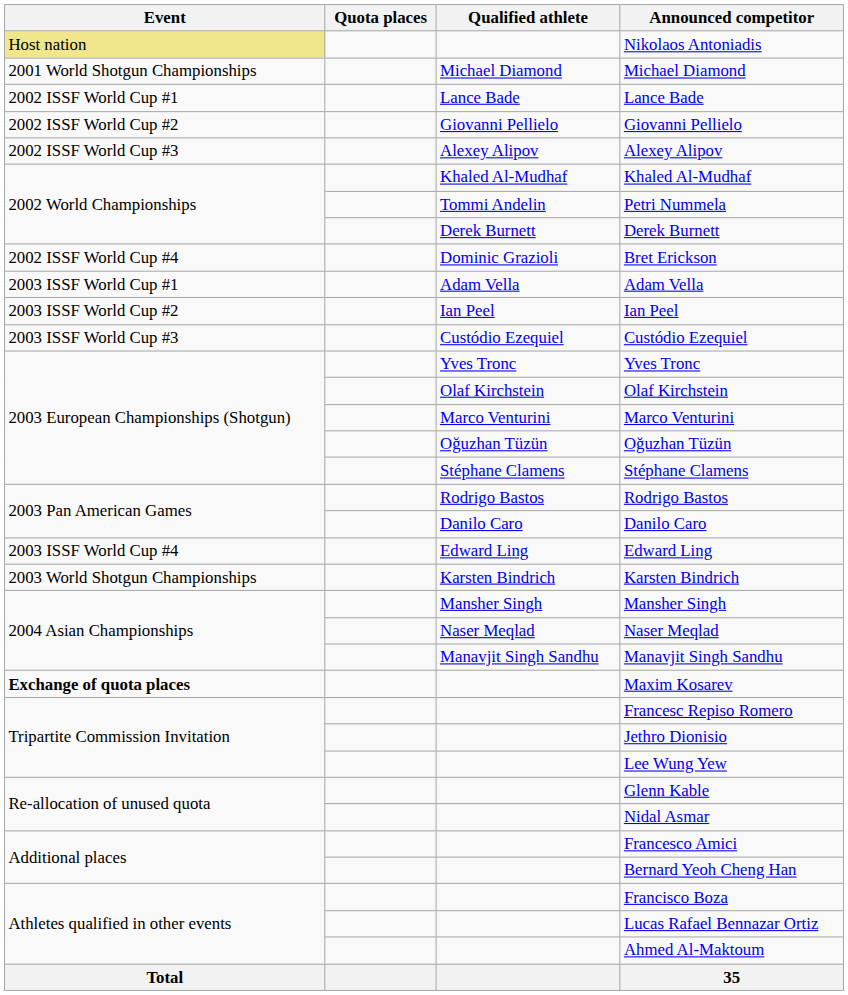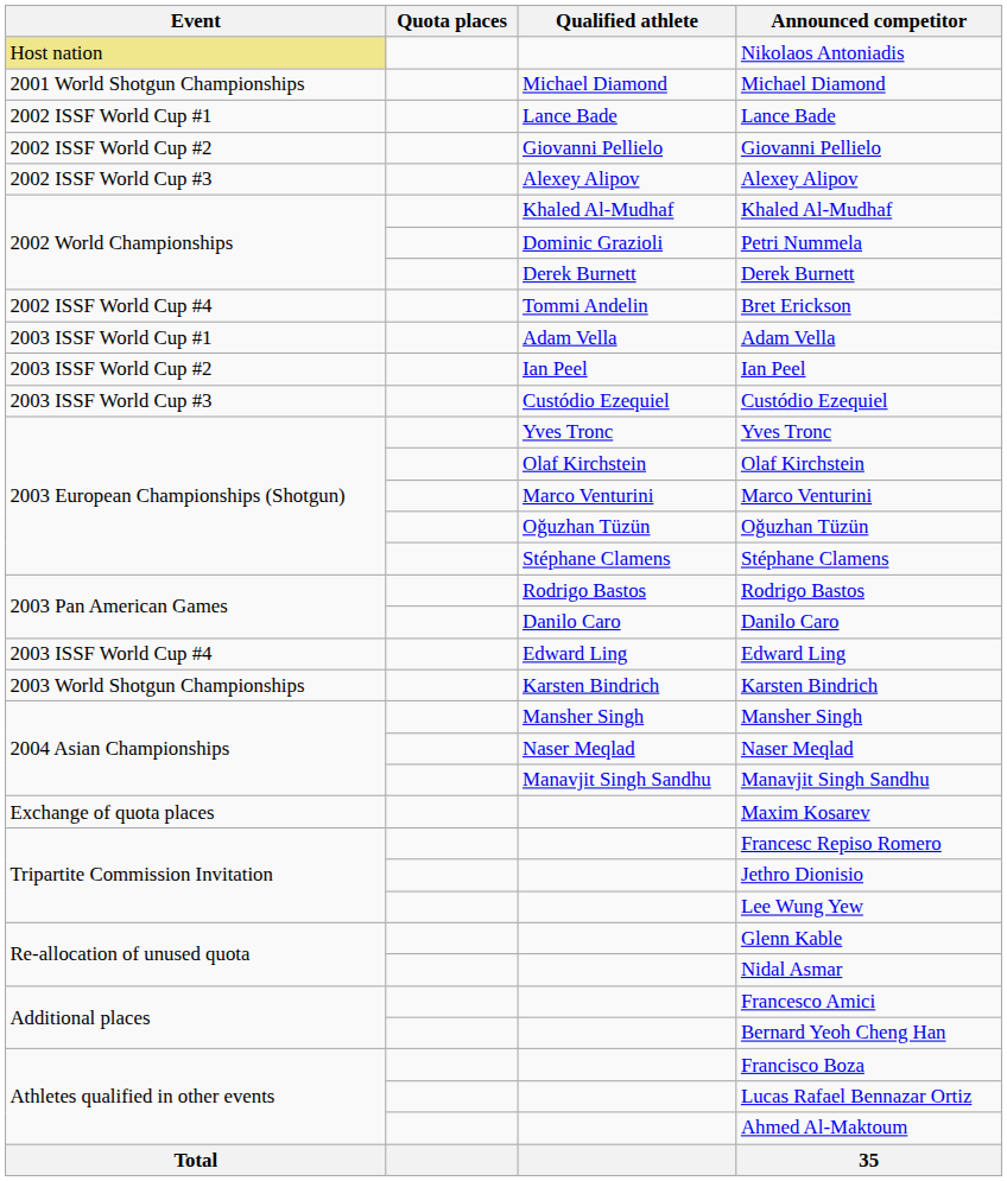Petri Nummela | Qualified athlete: Tommi Andelin -> Dominic Grazioli
Bret Erickson | Qualified athlete: Dominic Grazioli -> Tommi Andelin
Maxim Kosarev | Event: bold -> normal
